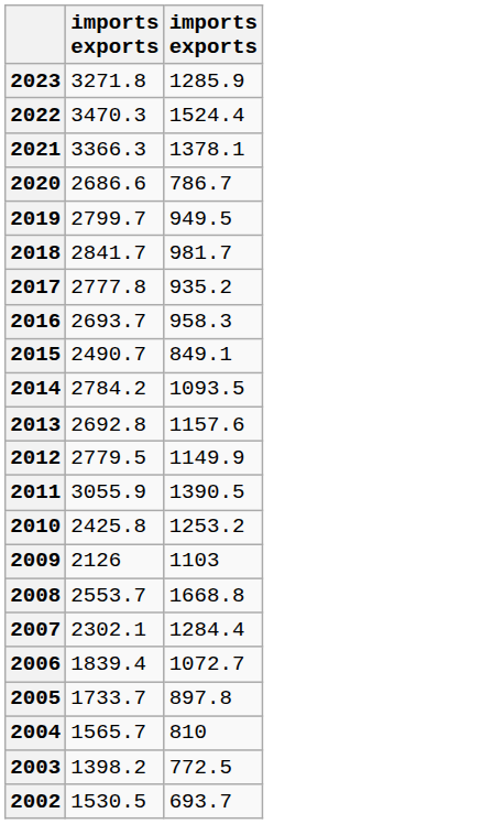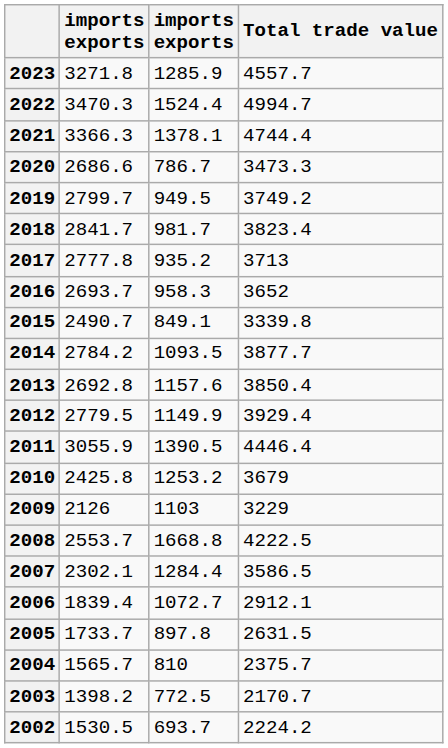+ column: Total trade value | 4557.7 | 4994.7 | 4744.4 | 3473.3 | 3749.2 | 3823.4 | 3713 | 3652 | 3339.8 | 3877.7 | 3850.4 | 3929.4 | 4446.4 | 3679 | 3229 | 4222.5 | 3586.5 | 2912.1 | 2631.5 | 2375.7 | 2170.7 | 2224.2
